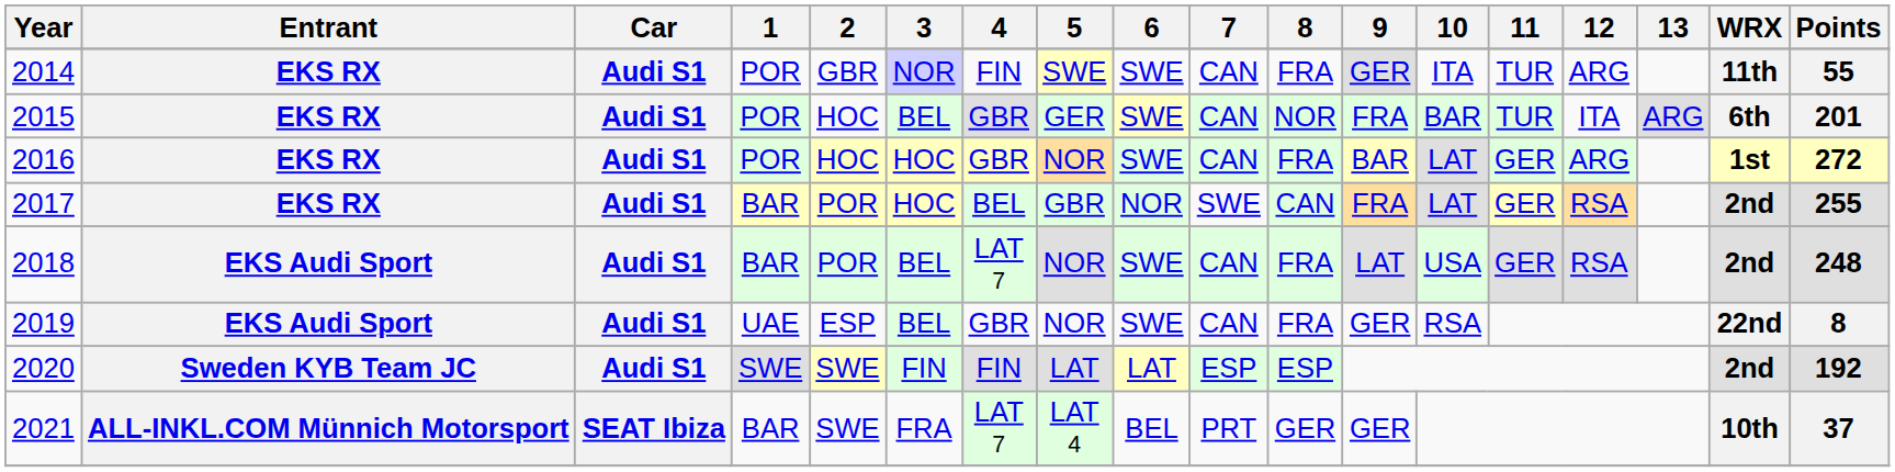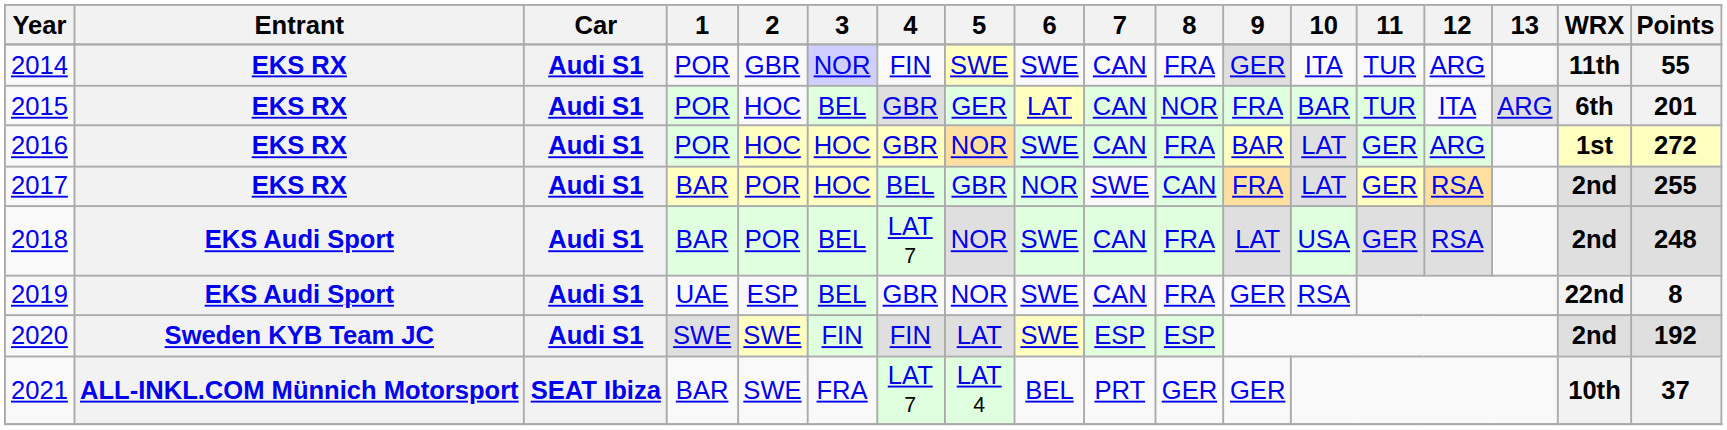2015 | 6: SWE -> LAT
2020 | 6: LAT -> SWE
